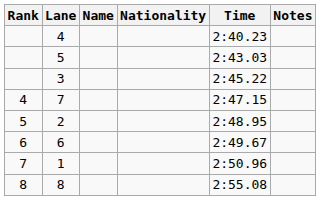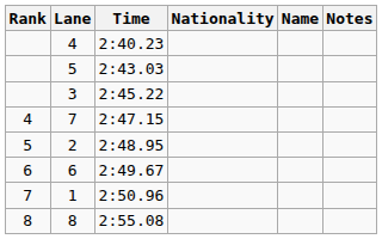columns swapped: Name <-> Time
